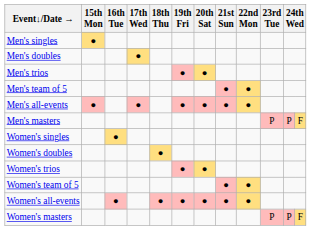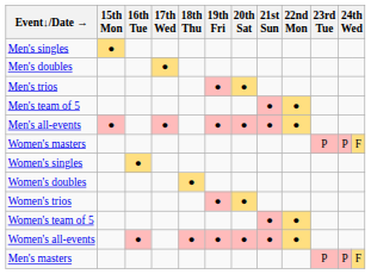rows swapped: Men's masters <-> Women's masters
